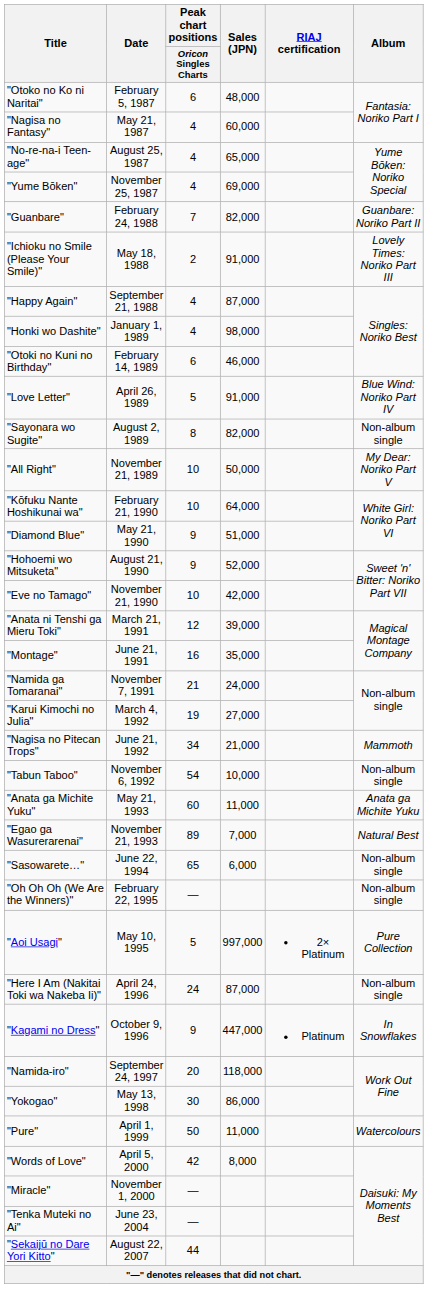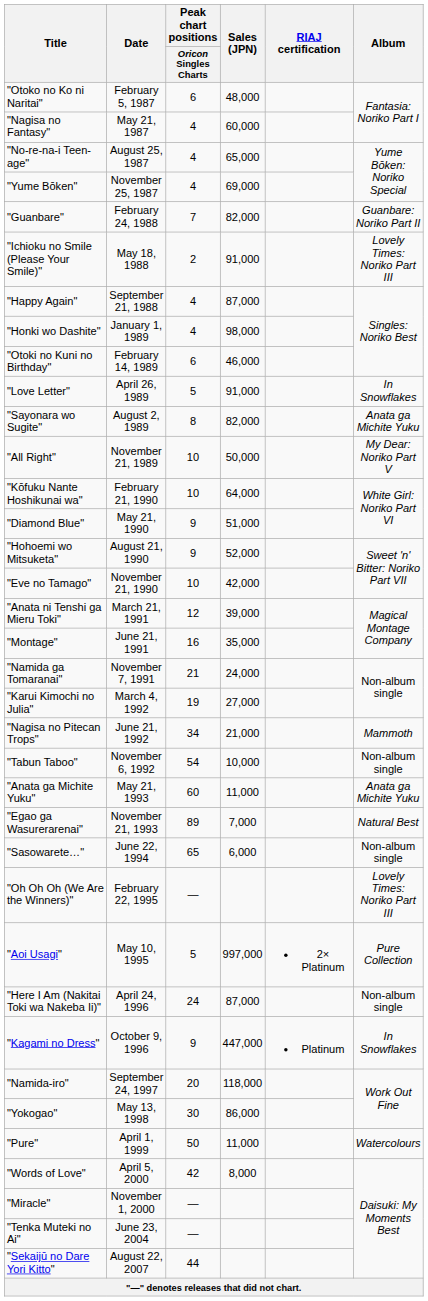"Love Letter" | Album: Blue Wind: Noriko Part IV -> In Snowflakes
"Sayonara wo Sugite" | Album: Non-album single -> Anata ga Michite Yuku
"Oh Oh Oh (We Are the Winners)" | Album: Non-album single -> Lovely Times: Noriko Part III
